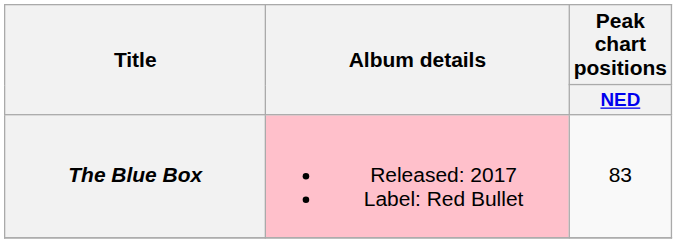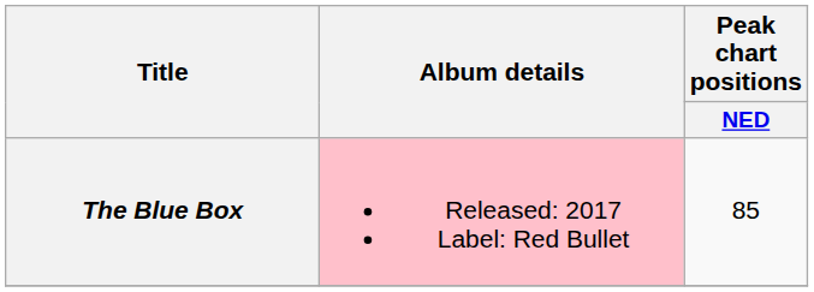The Blue Box | Peak chart positions / NED: 83 -> 85
